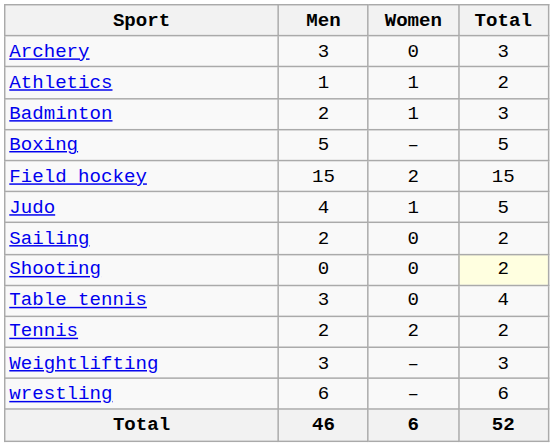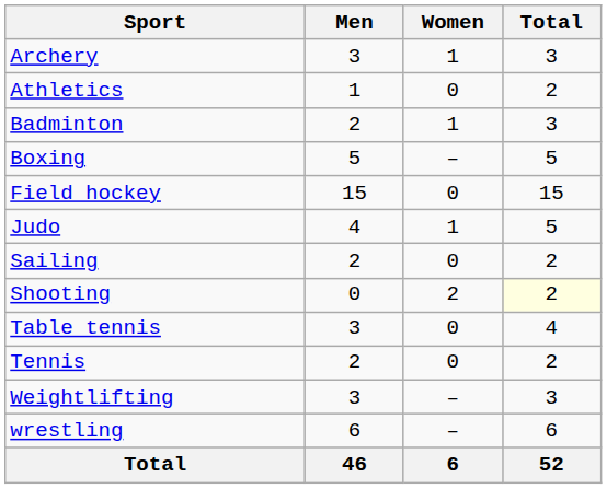Archery | Women: 0 -> 1
Athletics | Women: 1 -> 0
Field hockey | Women: 2 -> 0
Shooting | Women: 0 -> 2
Tennis | Women: 2 -> 0
